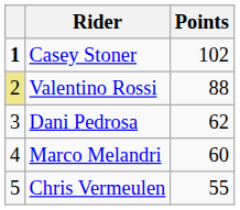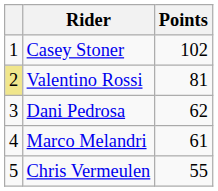Casey Stoner | column 1: bold -> normal
Valentino Rossi | Points: 88 -> 81
Marco Melandri | Points: 60 -> 61
